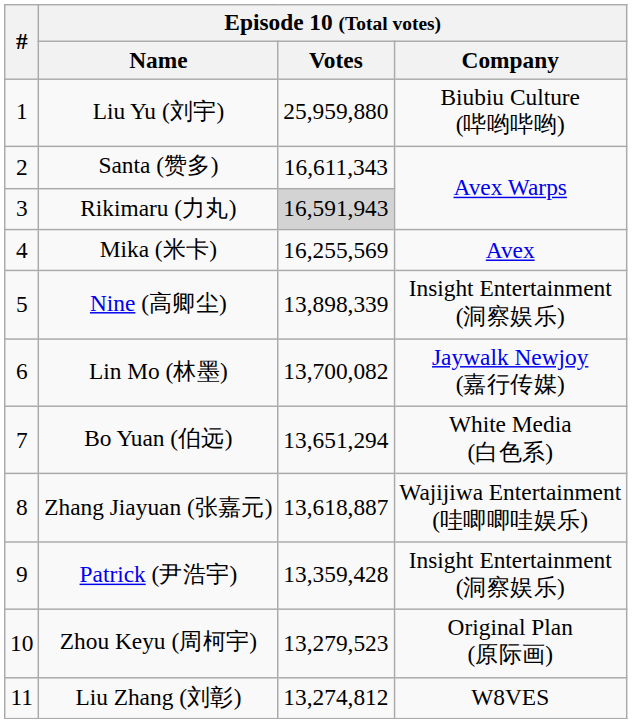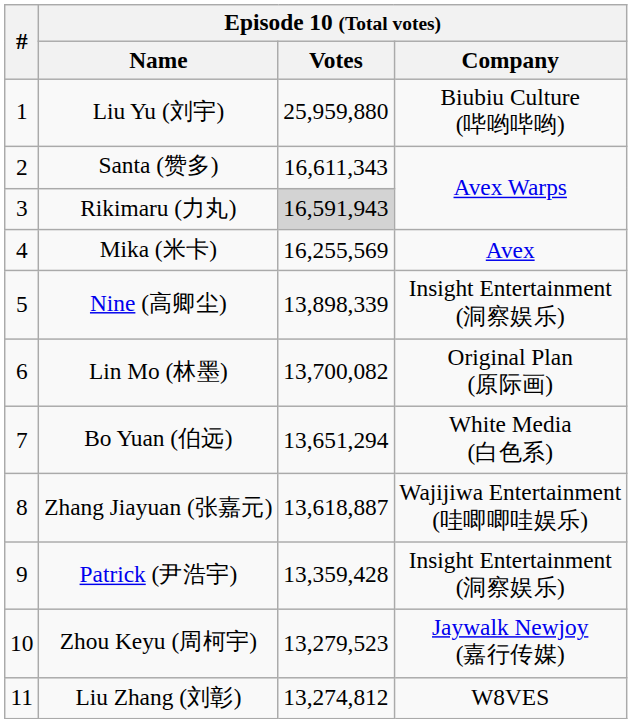Lin Mo (林墨) | Episode 10 (Total votes) / Company: Jaywalk Newjoy (嘉行传媒) -> Original Plan (原际画)
Zhou Keyu (周柯宇) | Episode 10 (Total votes) / Company: Original Plan (原际画) -> Jaywalk Newjoy (嘉行传媒)
